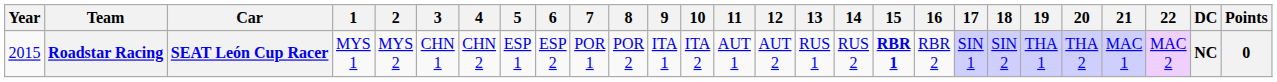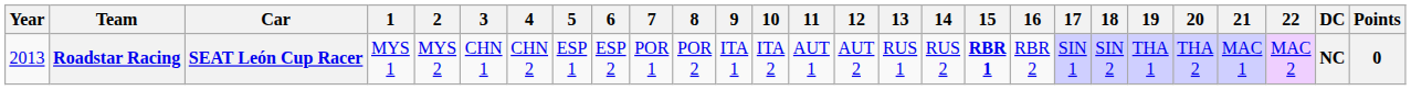Roadstar Racing | Year: 2015 -> 2013
